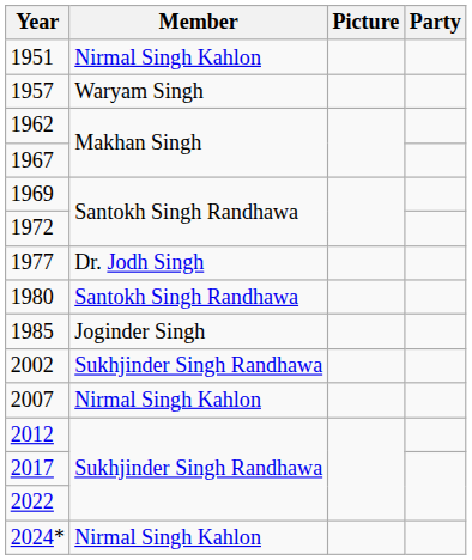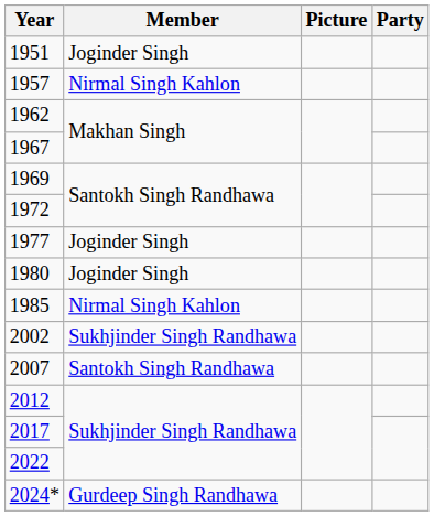1951 | Member: Nirmal Singh Kahlon -> Joginder Singh
1957 | Member: Waryam Singh -> Nirmal Singh Kahlon
1977 | Member: Dr. Jodh Singh -> Joginder Singh
1980 | Member: Santokh Singh Randhawa -> Joginder Singh
1985 | Member: Joginder Singh -> Nirmal Singh Kahlon
2007 | Member: Nirmal Singh Kahlon -> Santokh Singh Randhawa
2024* | Member: Nirmal Singh Kahlon -> Gurdeep Singh Randhawa
